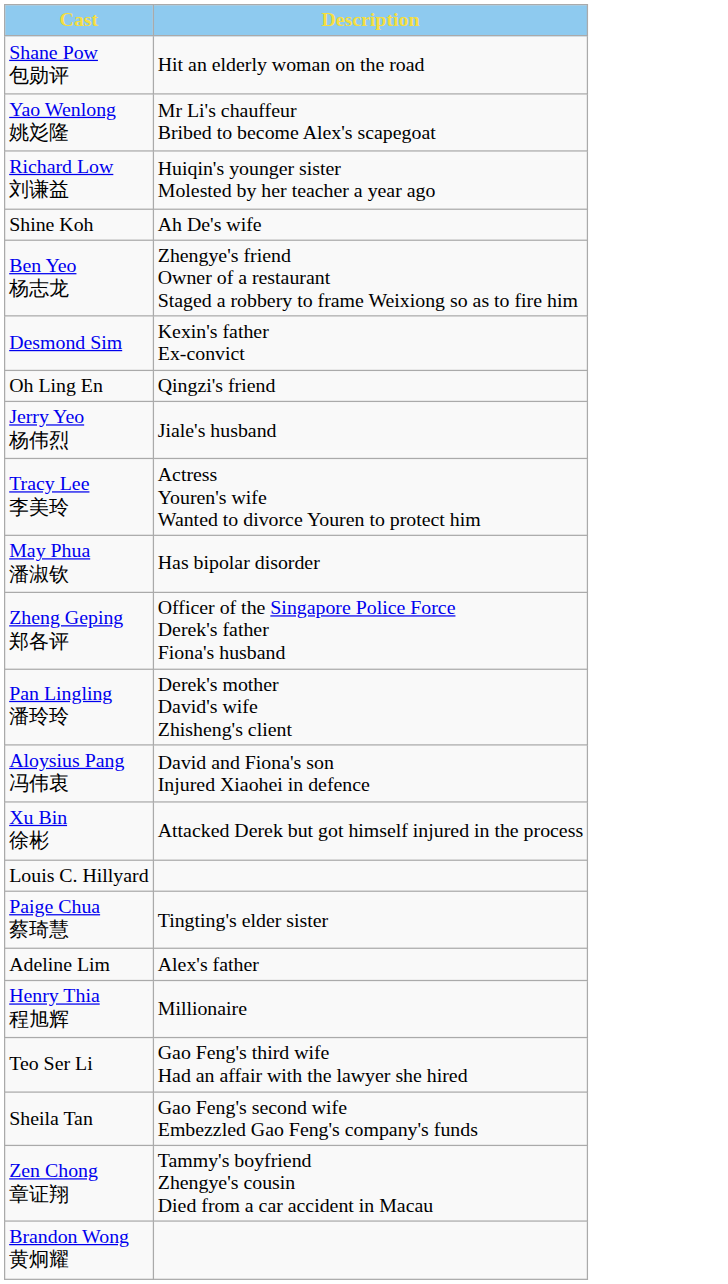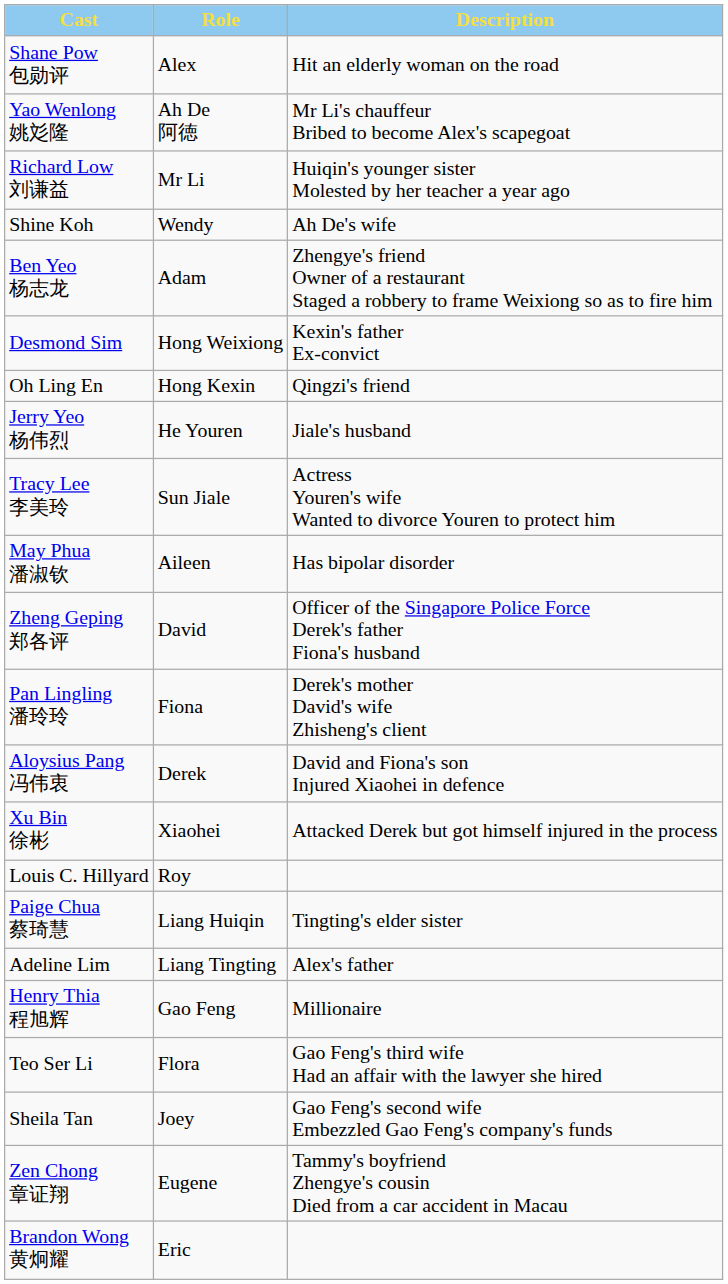+ column: Role | Alex | Ah De 阿徳 | Mr Li | Wendy | Adam | Hong Weixiong | Hong Kexin | He Youren | Sun Jiale | Aileen | David | Fiona | Derek | Xiaohei | Roy | Liang Huiqin | Liang Tingting | Gao Feng | Flora | Joey | Eugene | Eric
